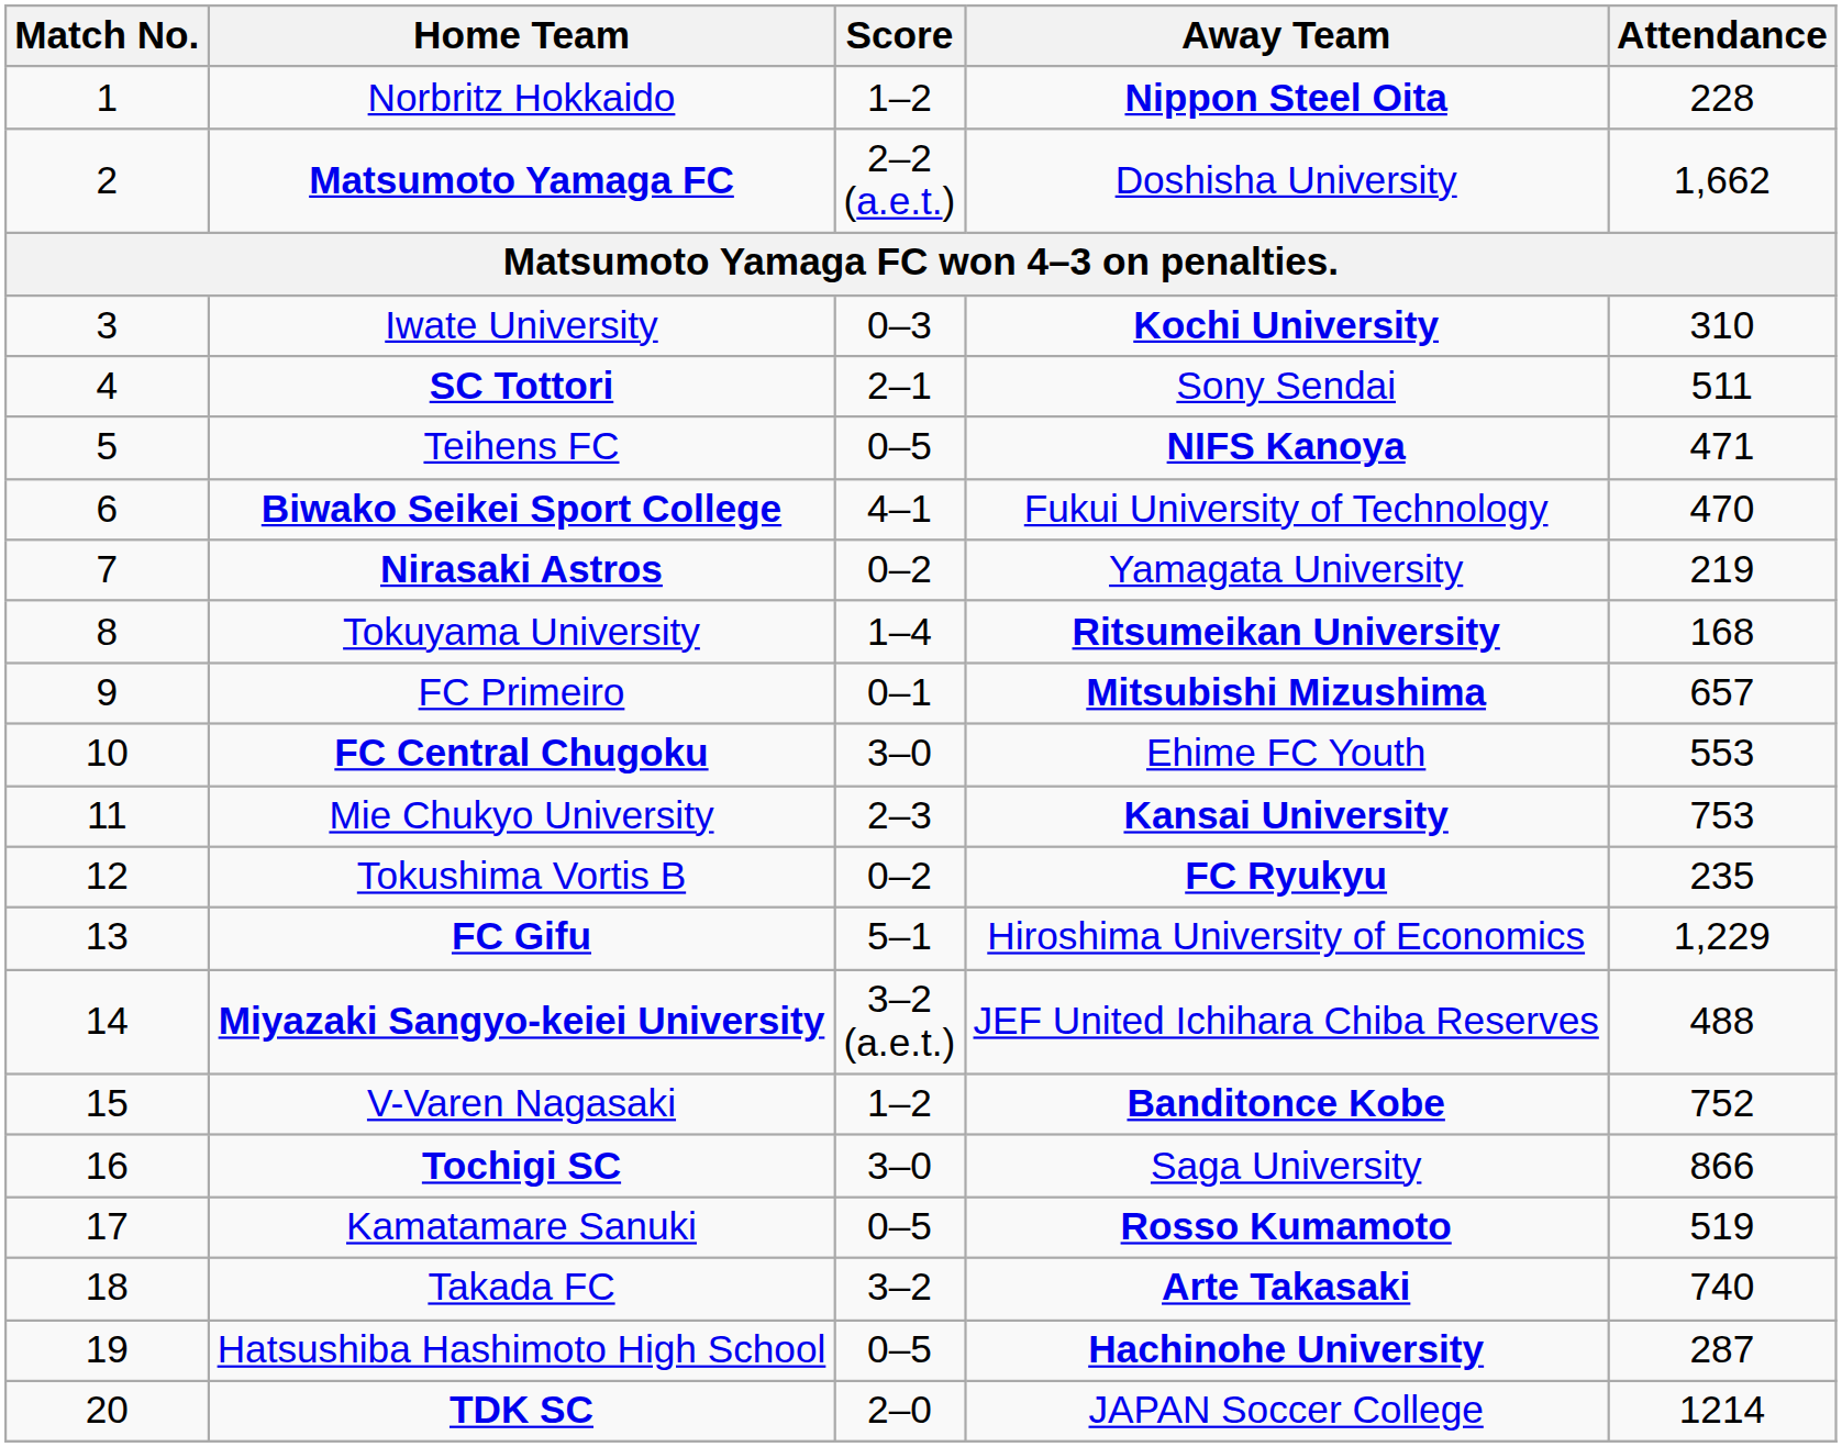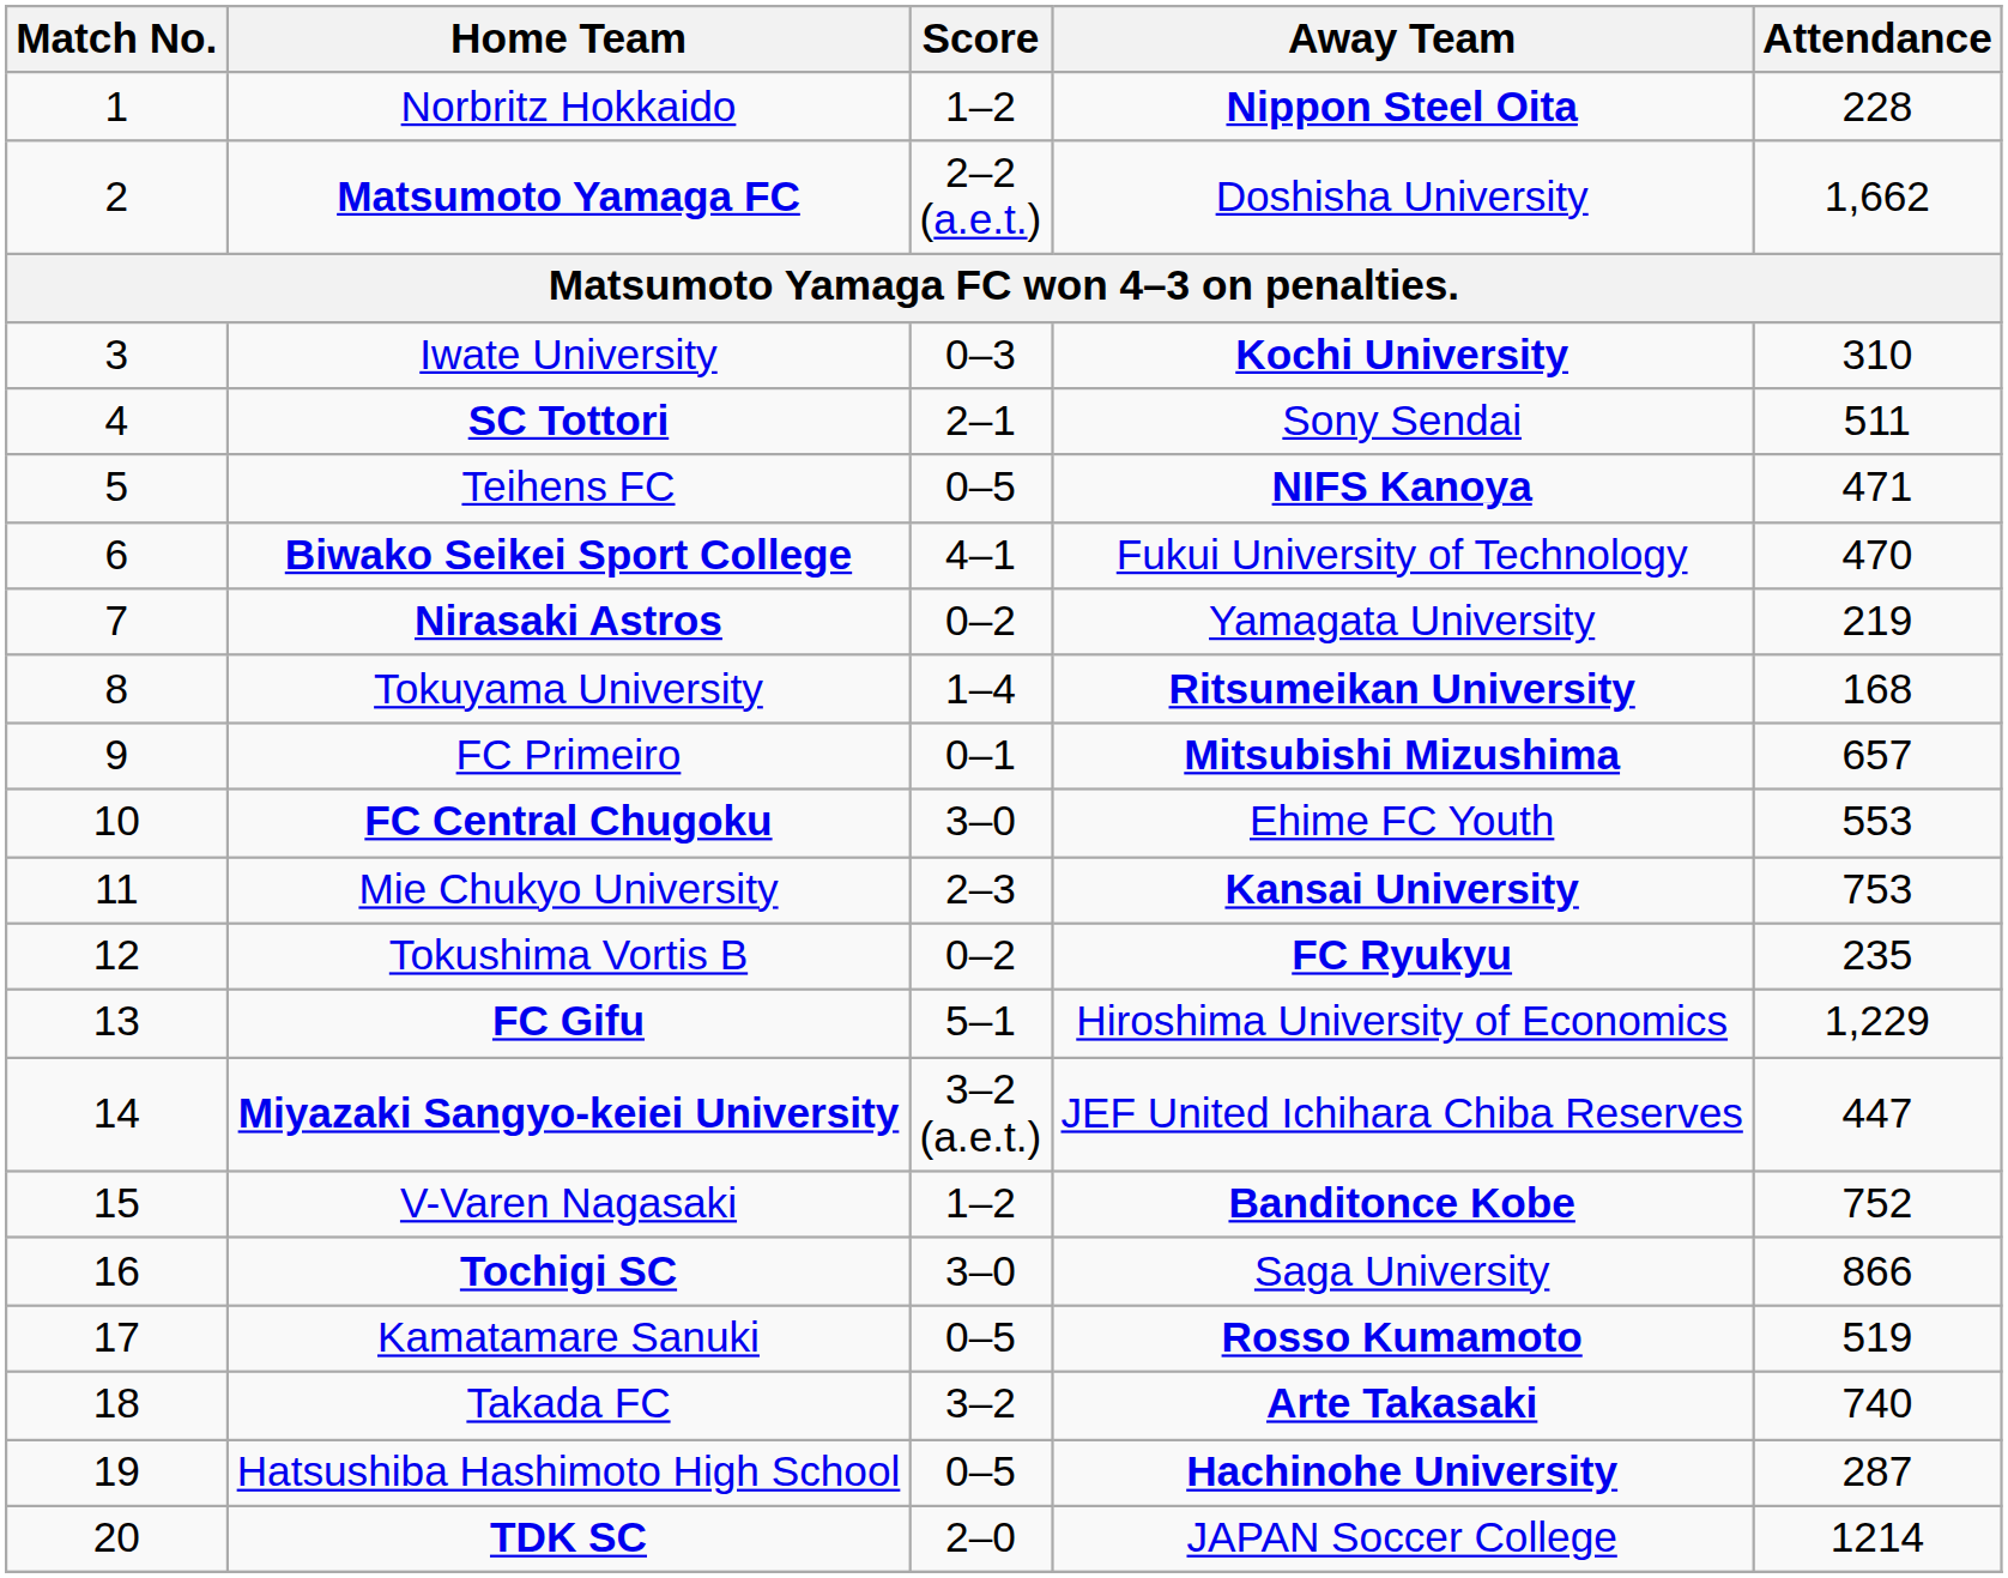Miyazaki Sangyo-keiei University | Attendance: 488 -> 447
